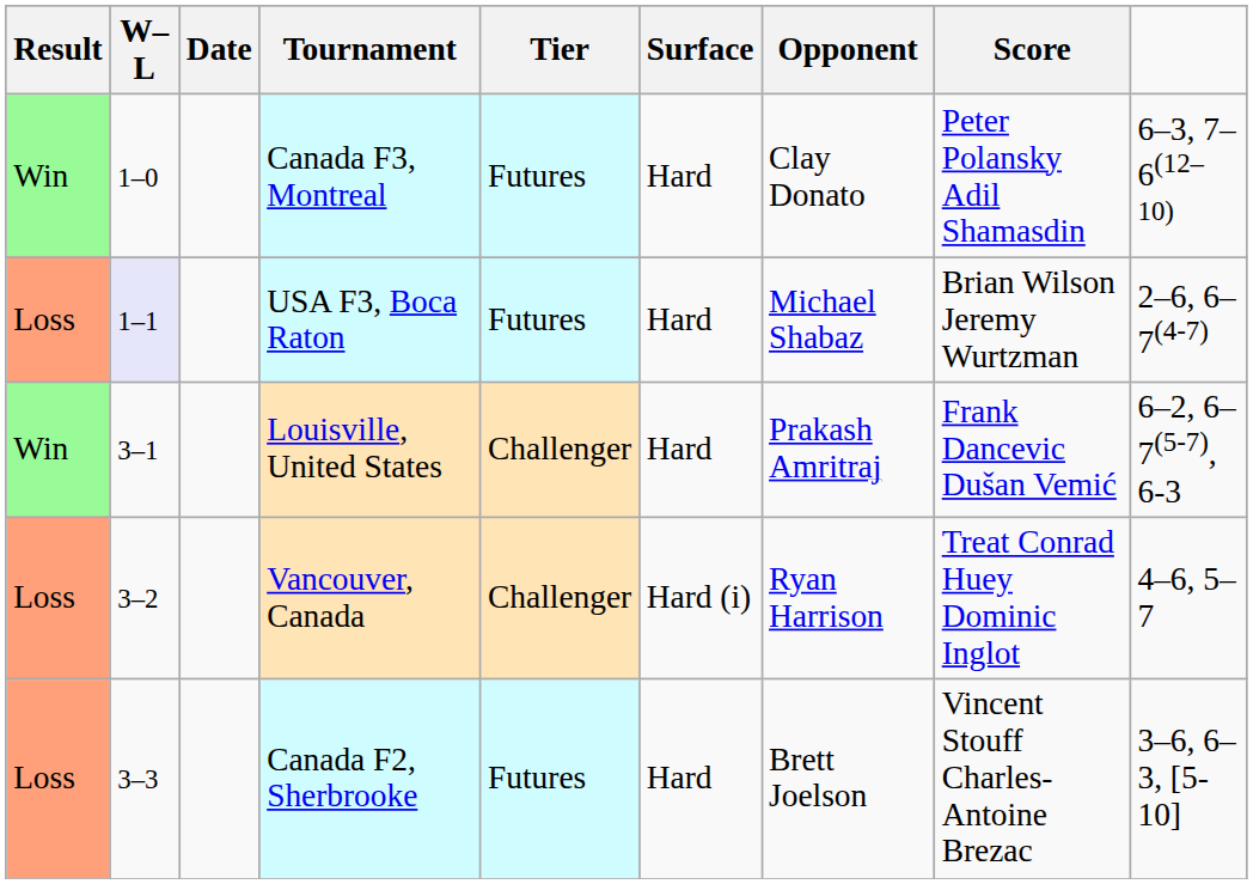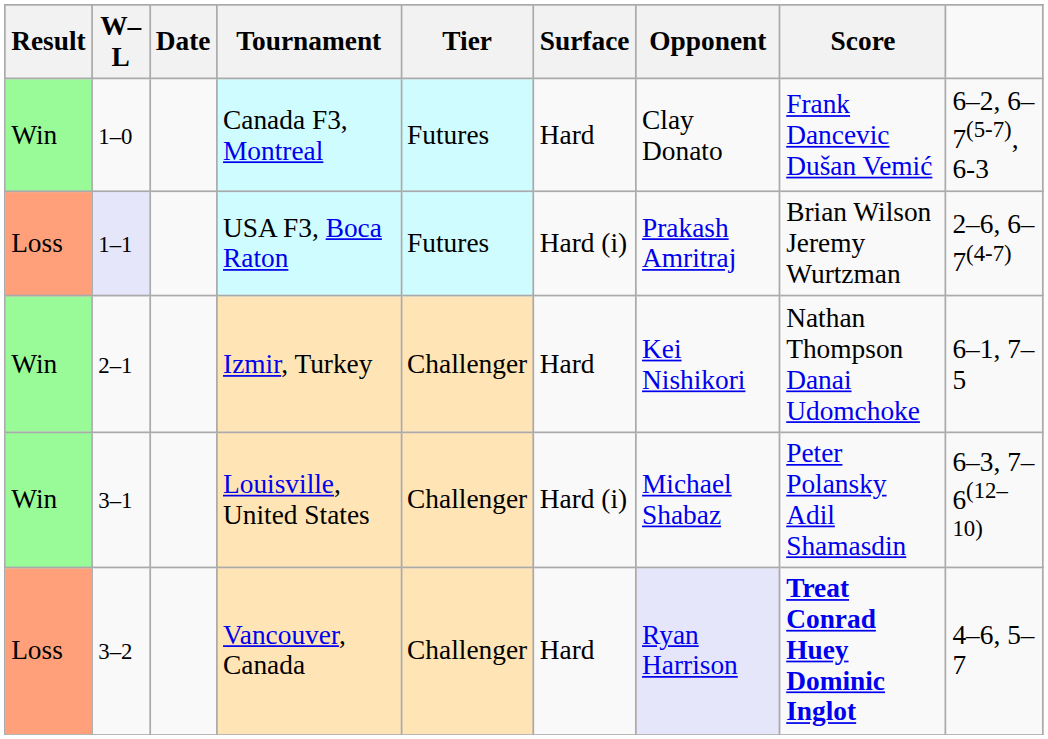Canada F3, Montreal | Score: Peter Polansky Adil Shamasdin -> Frank Dancevic Dušan Vemić
Canada F3, Montreal | column 9: 6–3, 7–6(12–10) -> 6–2, 6–7(5-7), 6-3
USA F3, Boca Raton | Surface: Hard -> Hard (i)
USA F3, Boca Raton | Opponent: Michael Shabaz -> Prakash Amritraj
+ row: Win | 2–1 | Izmir, Turkey | Challenger | Hard | Kei Nishikori | Nathan Thompson Danai Udomchoke | 6–1, 7–5
Louisville, United States | Surface: Hard -> Hard (i)
Louisville, United States | Opponent: Prakash Amritraj -> Michael Shabaz
Louisville, United States | Score: Frank Dancevic Dušan Vemić -> Peter Polansky Adil Shamasdin
Louisville, United States | column 9: 6–2, 6–7(5-7), 6-3 -> 6–3, 7–6(12–10)
Vancouver, Canada | Surface: Hard (i) -> Hard
Vancouver, Canada | Opponent: no background -> lavender background
Vancouver, Canada | Score: normal -> bold
- row: Loss | 3–3 | Canada F2, Sherbrooke | Futures | Hard | Brett Joelson | Vincent Stouff Charles-Antoine Brezac | 3–6, 6–3, [5-10]
